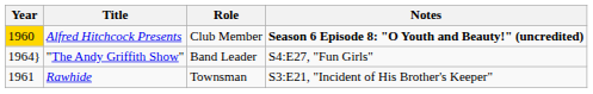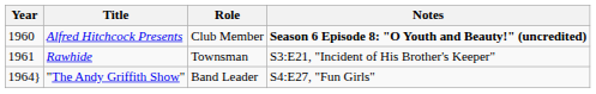Alfred Hitchcock Presents | Year: gold background -> no background
rows swapped: Rawhide <-> "The Andy Griffith Show"
